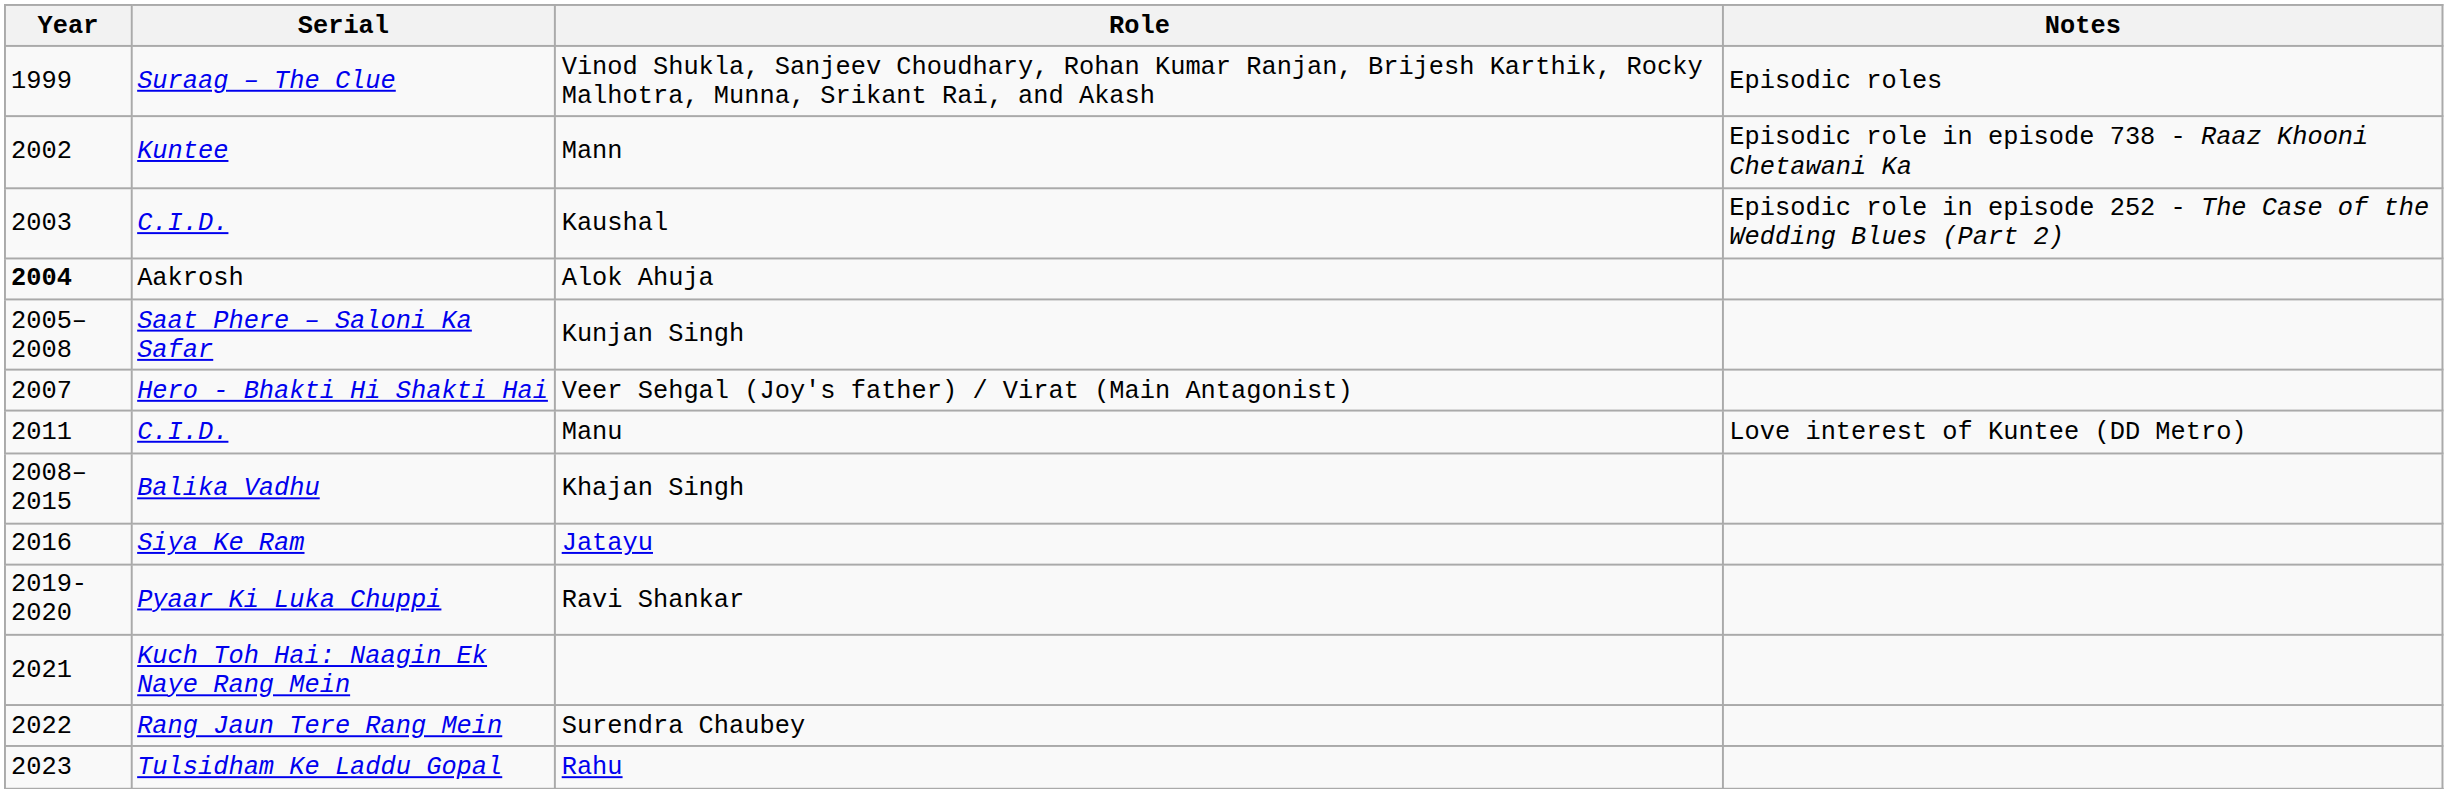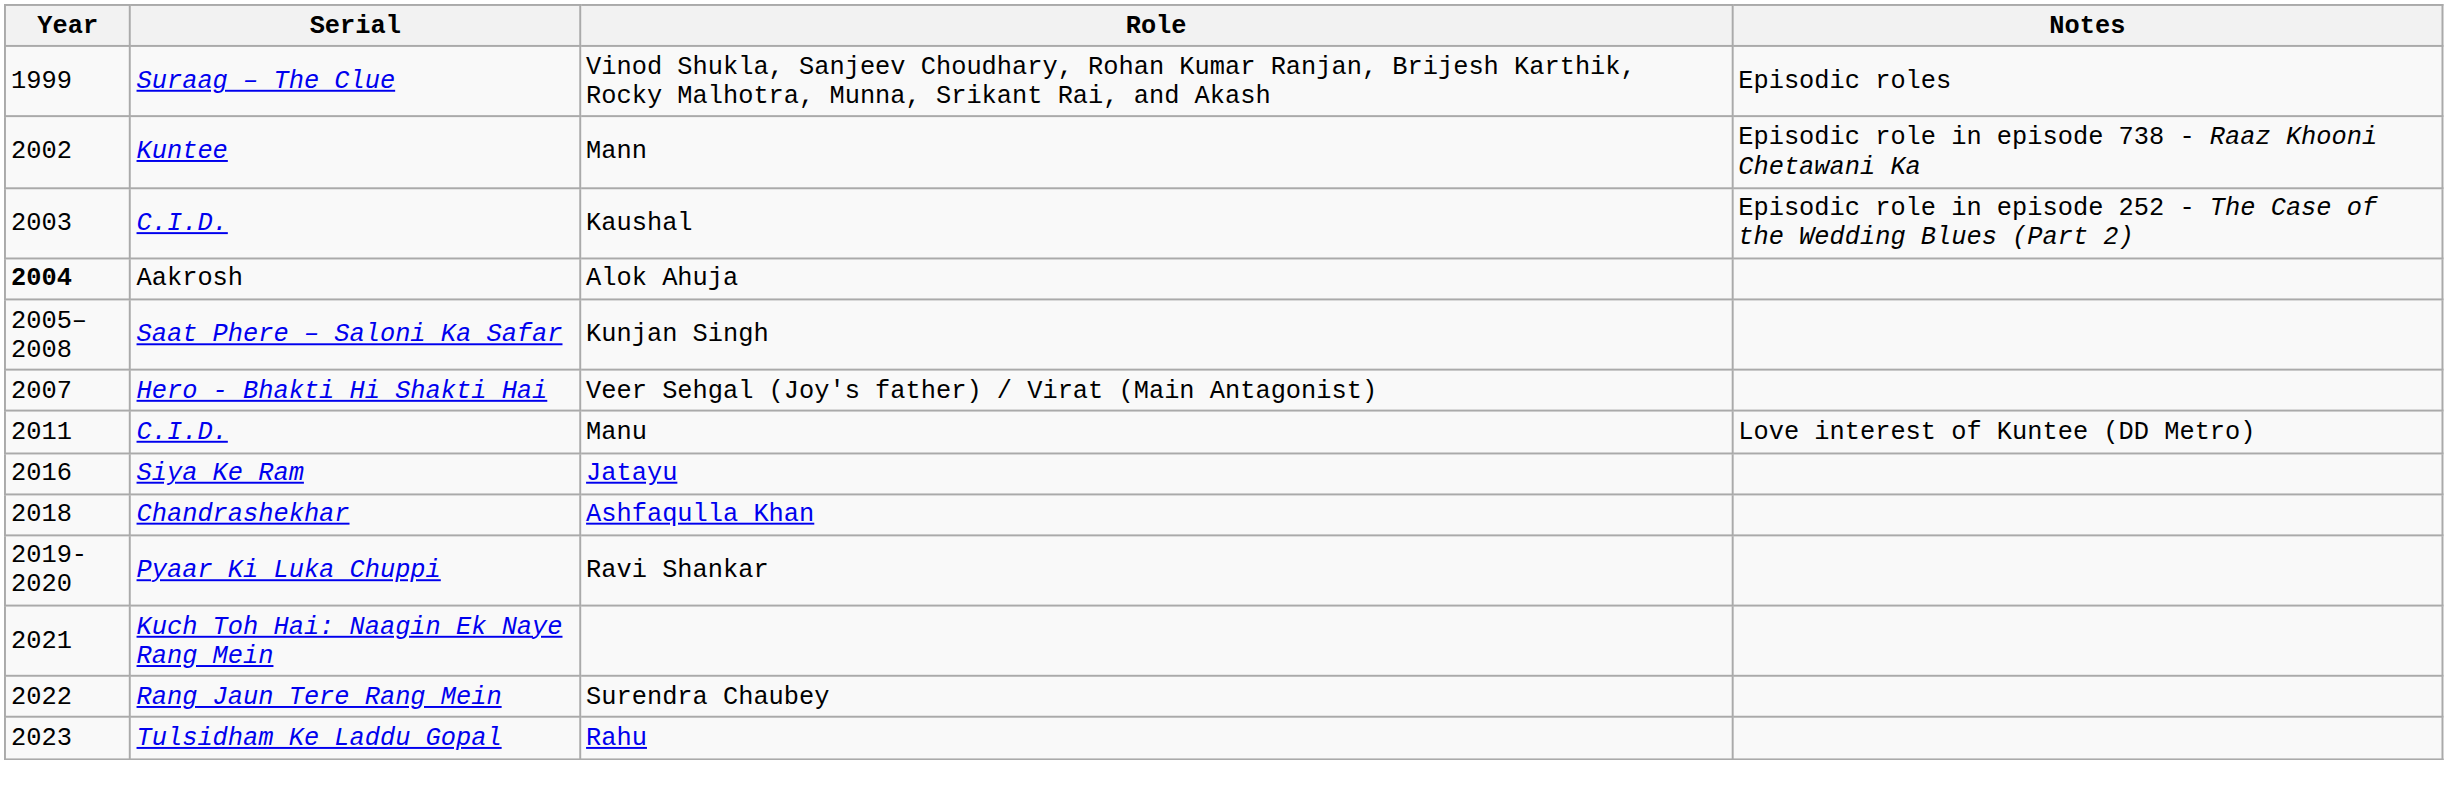- row: 2008–2015 | Balika Vadhu | Khajan Singh
+ row: 2018 | Chandrashekhar | Ashfaqulla Khan
